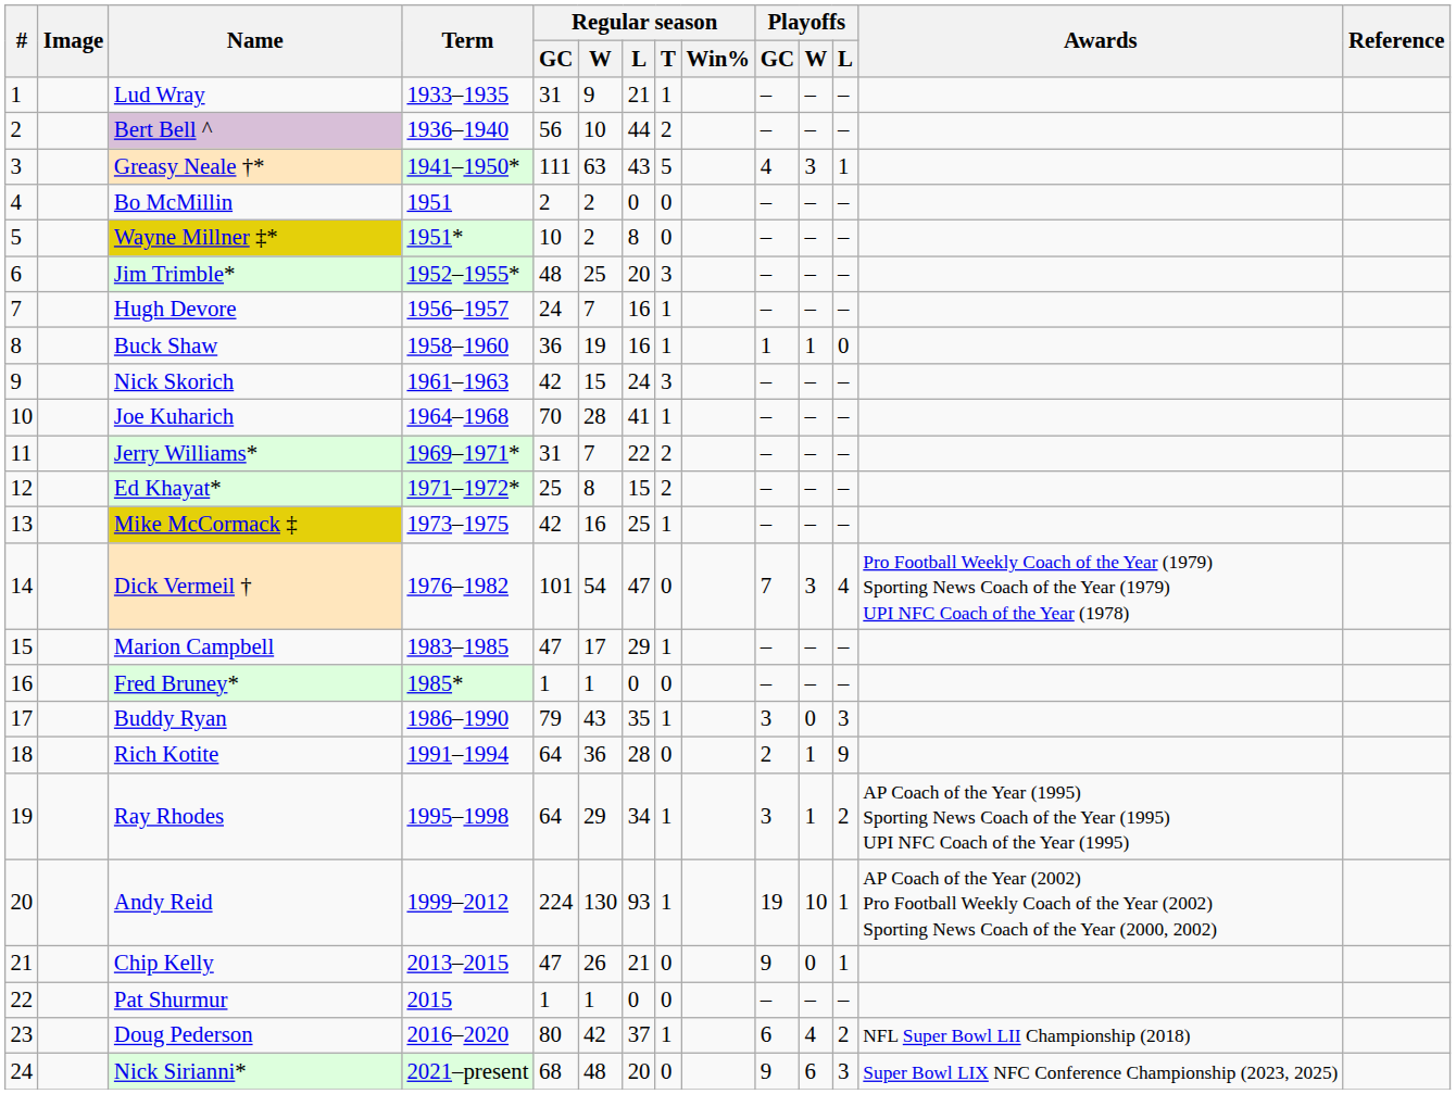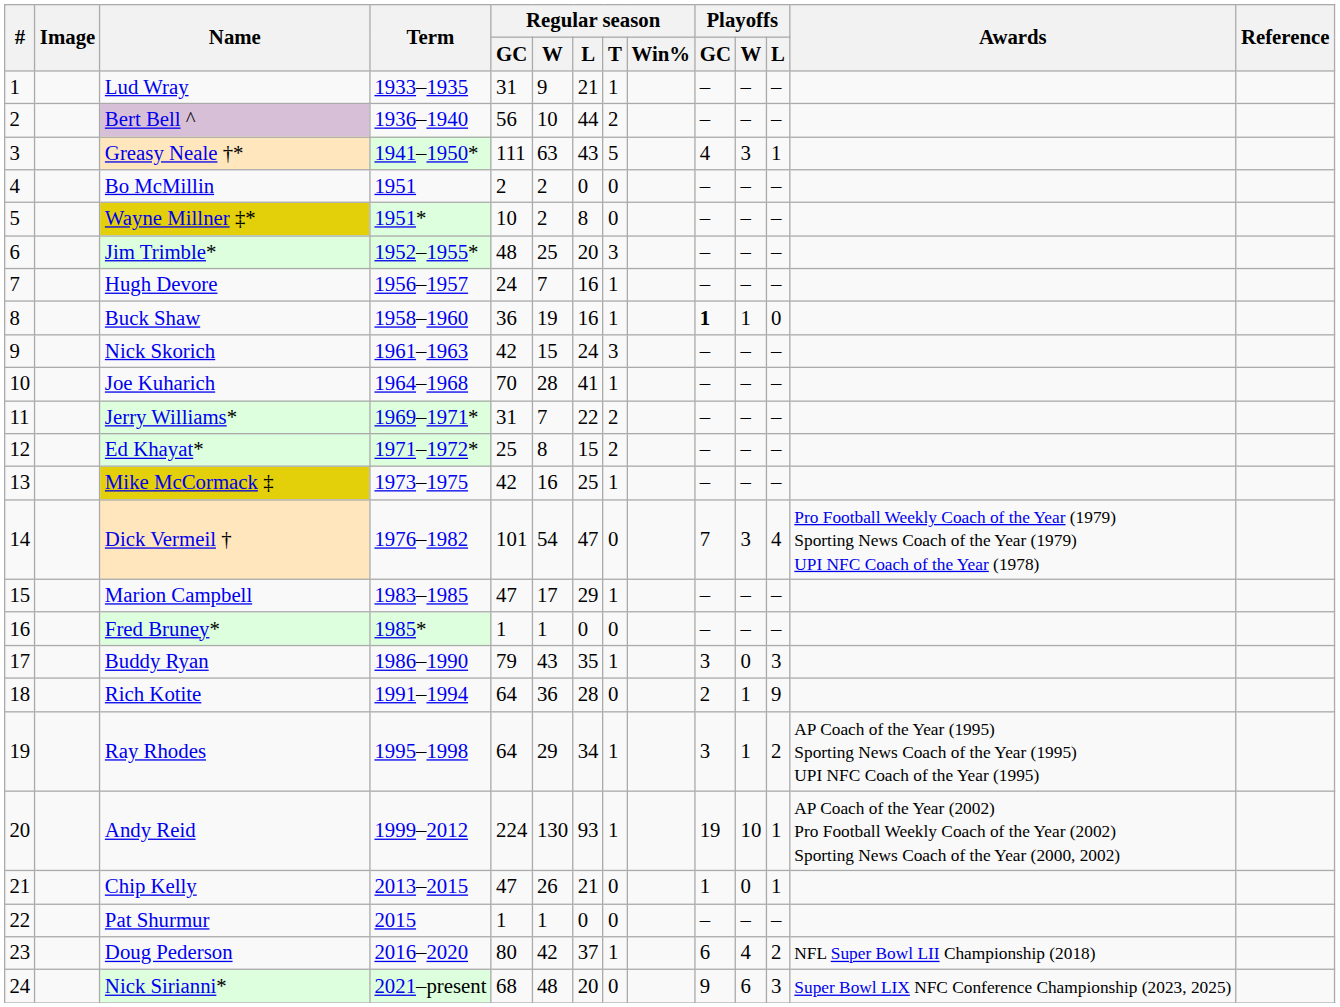Buck Shaw | Playoffs / GC: normal -> bold
Chip Kelly | Playoffs / GC: 9 -> 1
